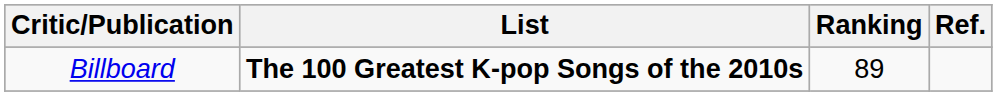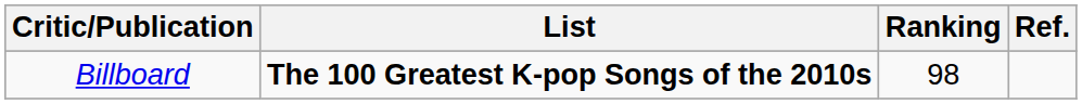Billboard | Ranking: 89 -> 98
